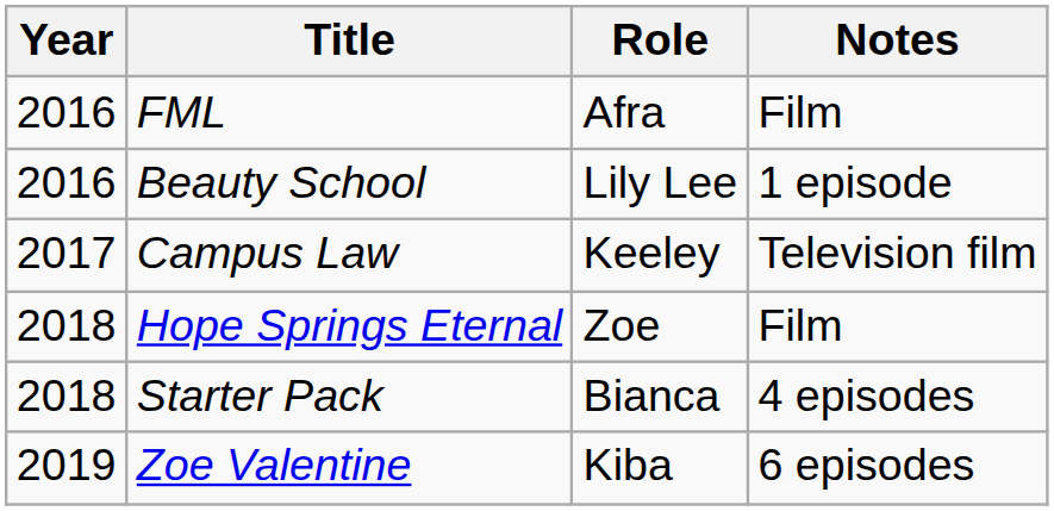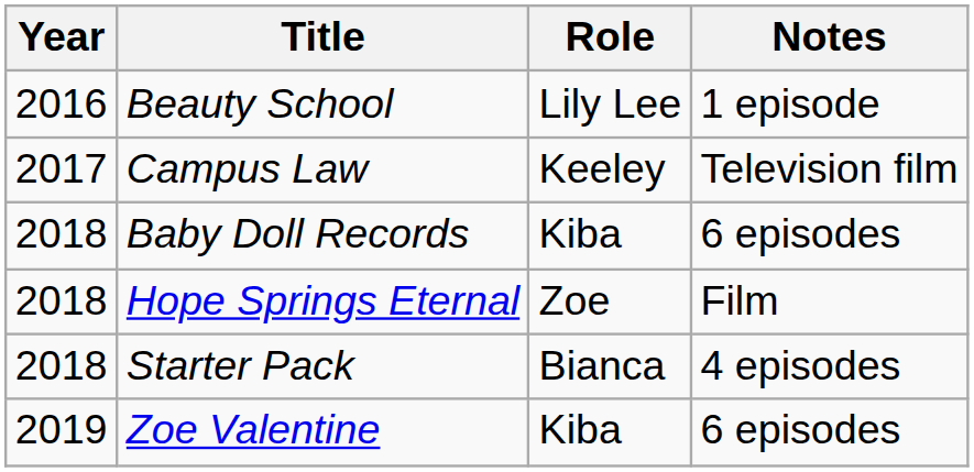- row: 2016 | FML | Afra | Film
+ row: 2018 | Baby Doll Records | Kiba | 6 episodes
